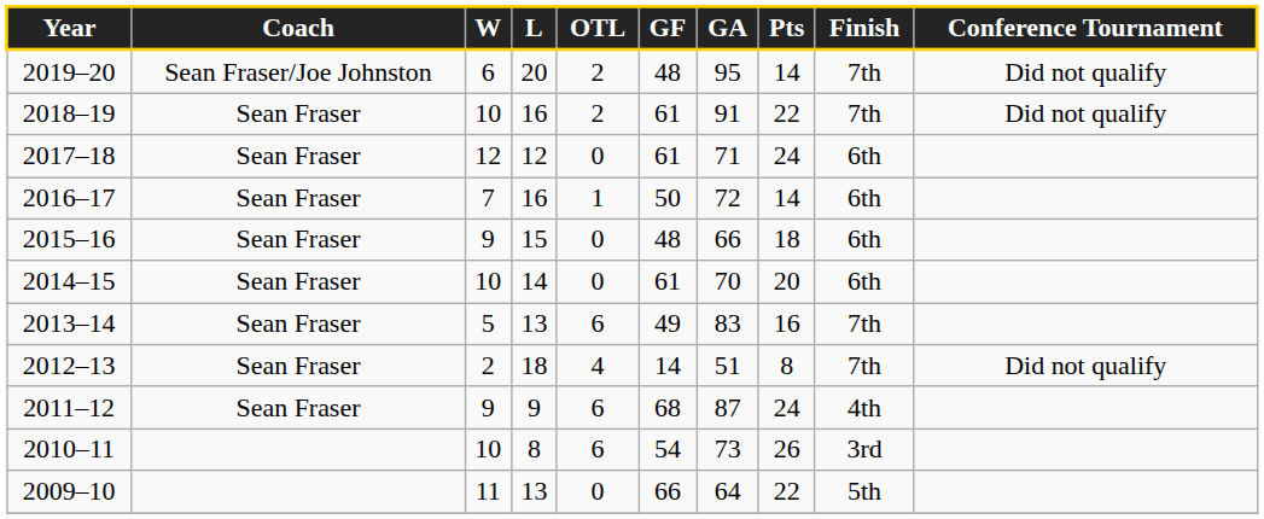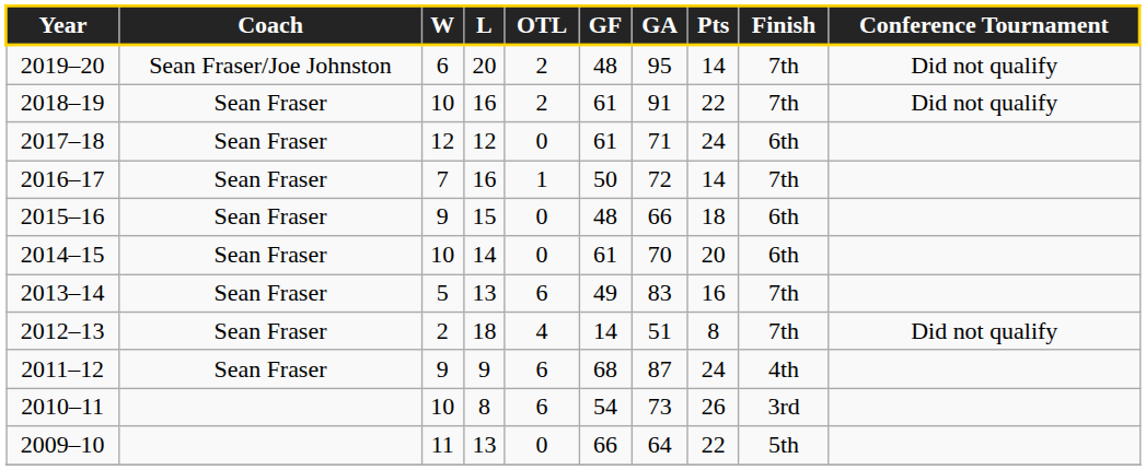2016–17 | Finish: 6th -> 7th
